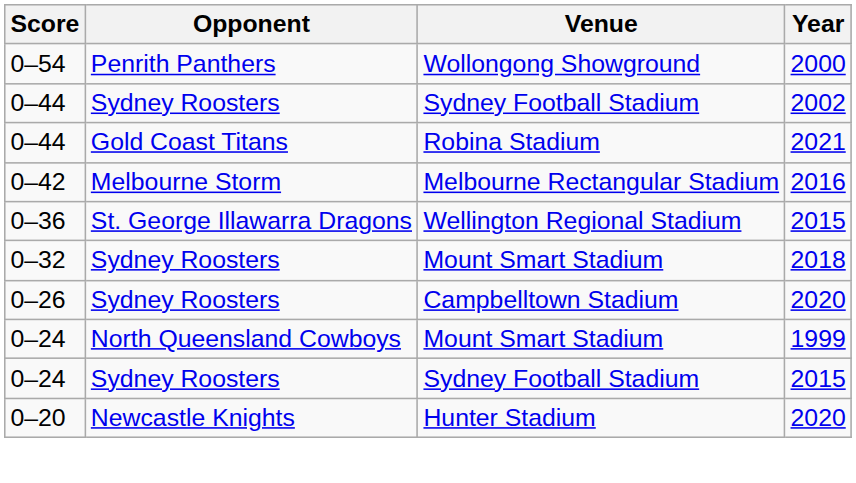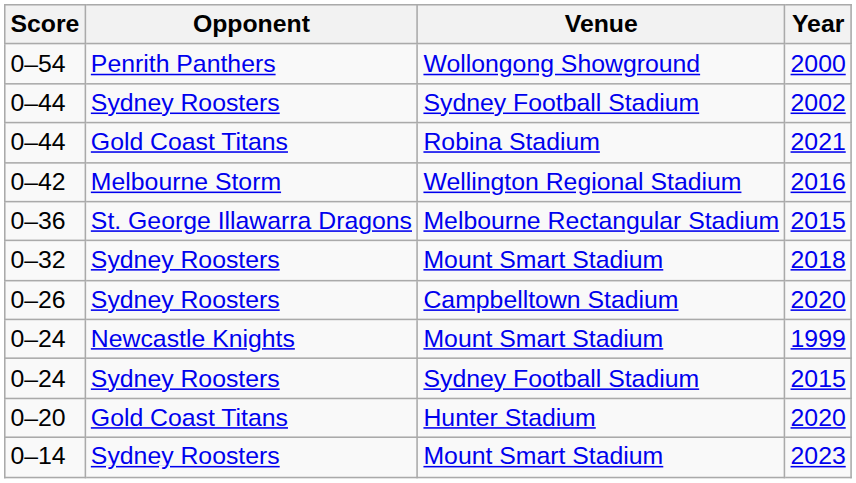0–42 | Venue: Melbourne Rectangular Stadium -> Wellington Regional Stadium
0–36 | Venue: Wellington Regional Stadium -> Melbourne Rectangular Stadium
0–24 / 1999 | Opponent: North Queensland Cowboys -> Newcastle Knights
0–20 | Opponent: Newcastle Knights -> Gold Coast Titans
+ row: 0–14 | Sydney Roosters | Mount Smart Stadium | 2023
